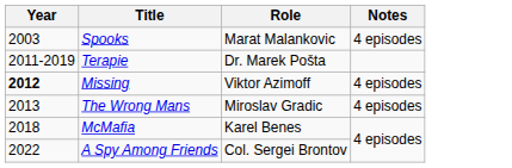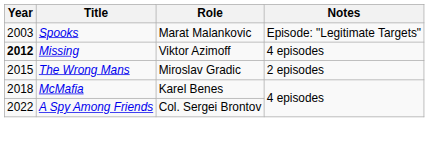Spooks | Notes: 4 episodes -> Episode: "Legitimate Targets"
- row: 2011-2019 | Terapie | Dr. Marek Pošta
The Wrong Mans | Year: 2013 -> 2015
The Wrong Mans | Notes: 4 episodes -> 2 episodes
